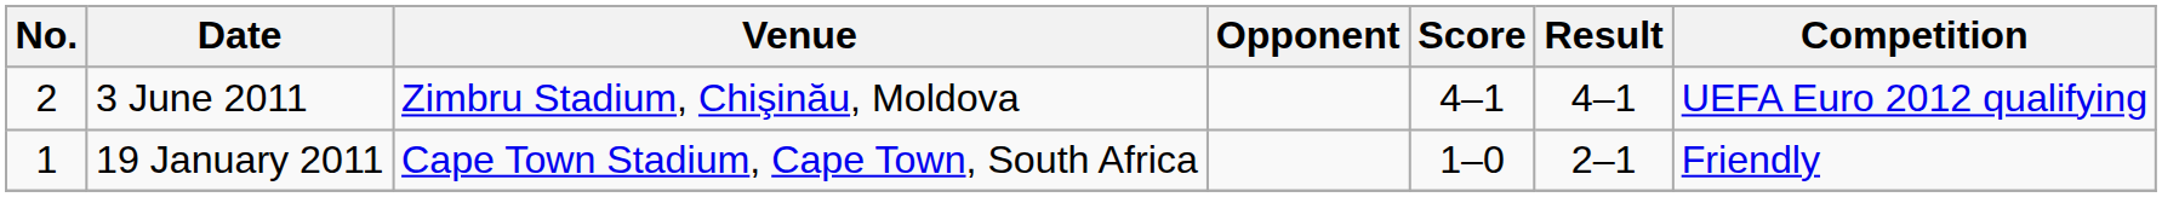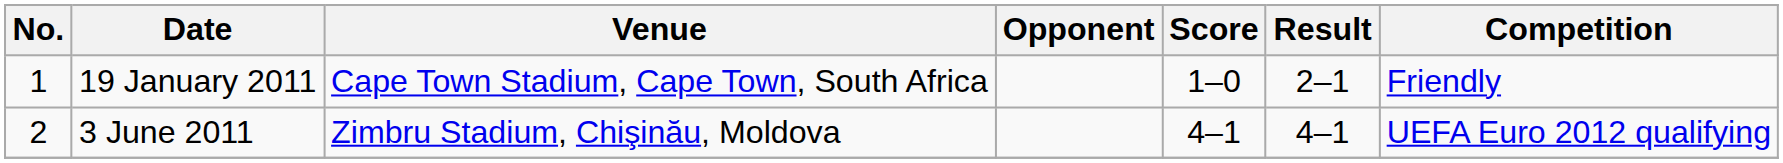rows swapped: 19 January 2011 <-> 3 June 2011
